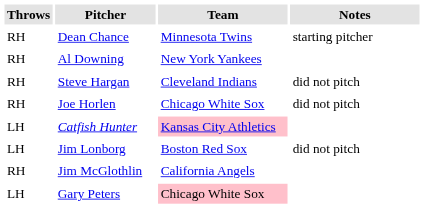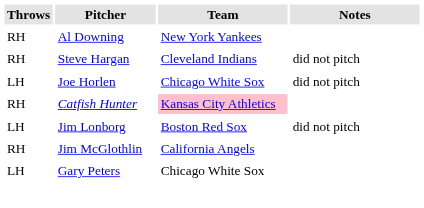- row: RH | Dean Chance | Minnesota Twins | starting pitcher
Joe Horlen | Throws: RH -> LH
Catfish Hunter | Throws: LH -> RH
Gary Peters | Team: pink background -> no background
